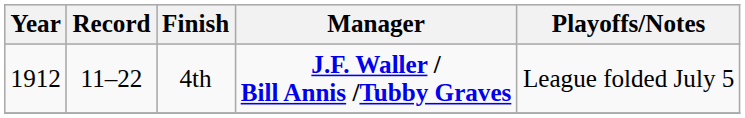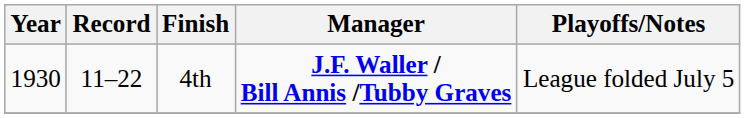4th | Year: 1912 -> 1930
